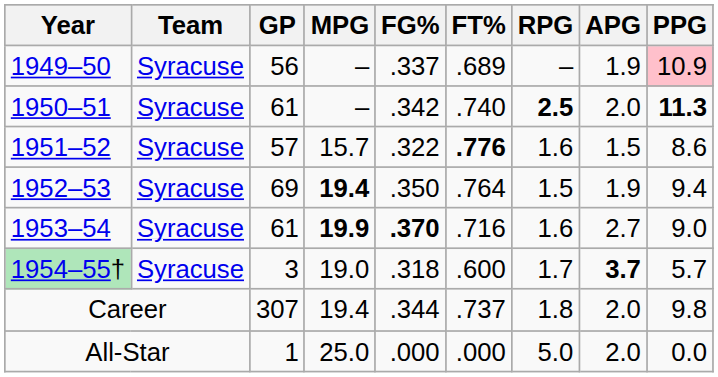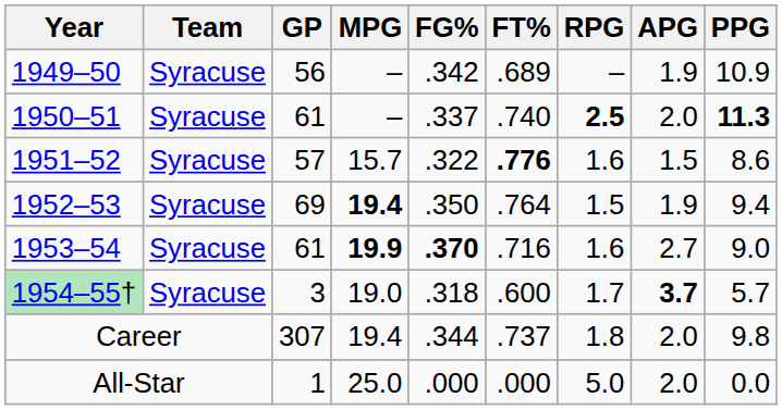1949–50 | FG%: .337 -> .342
1949–50 | PPG: pink background -> no background
1950–51 | FG%: .342 -> .337
